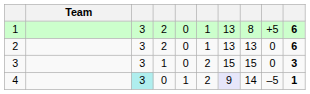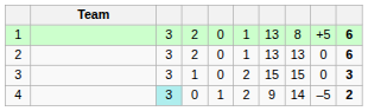4 | column 7: lavender background -> no background
4 | column 10: 1 -> 2
